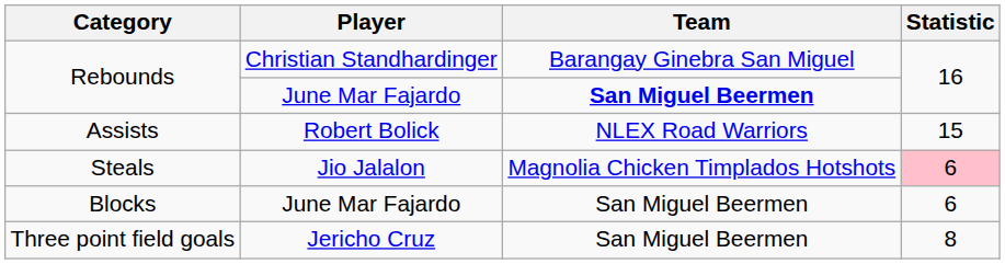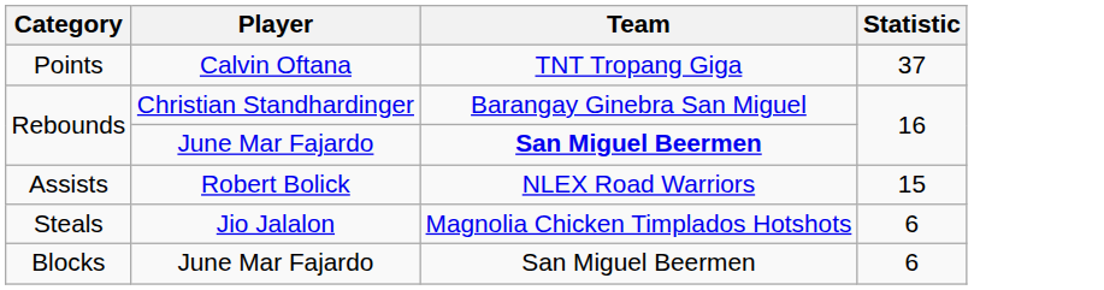+ row: Points | Calvin Oftana | TNT Tropang Giga | 37
Steals | Statistic: pink background -> no background
- row: Three point field goals | Jericho Cruz | San Miguel Beermen | 8
